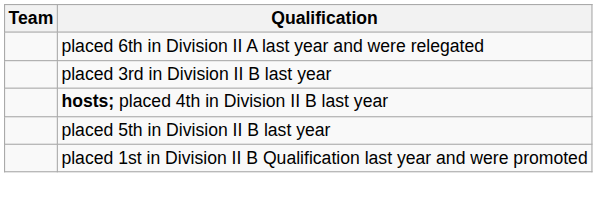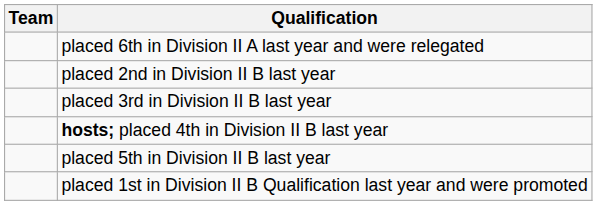+ row: placed 2nd in Division II B last year
